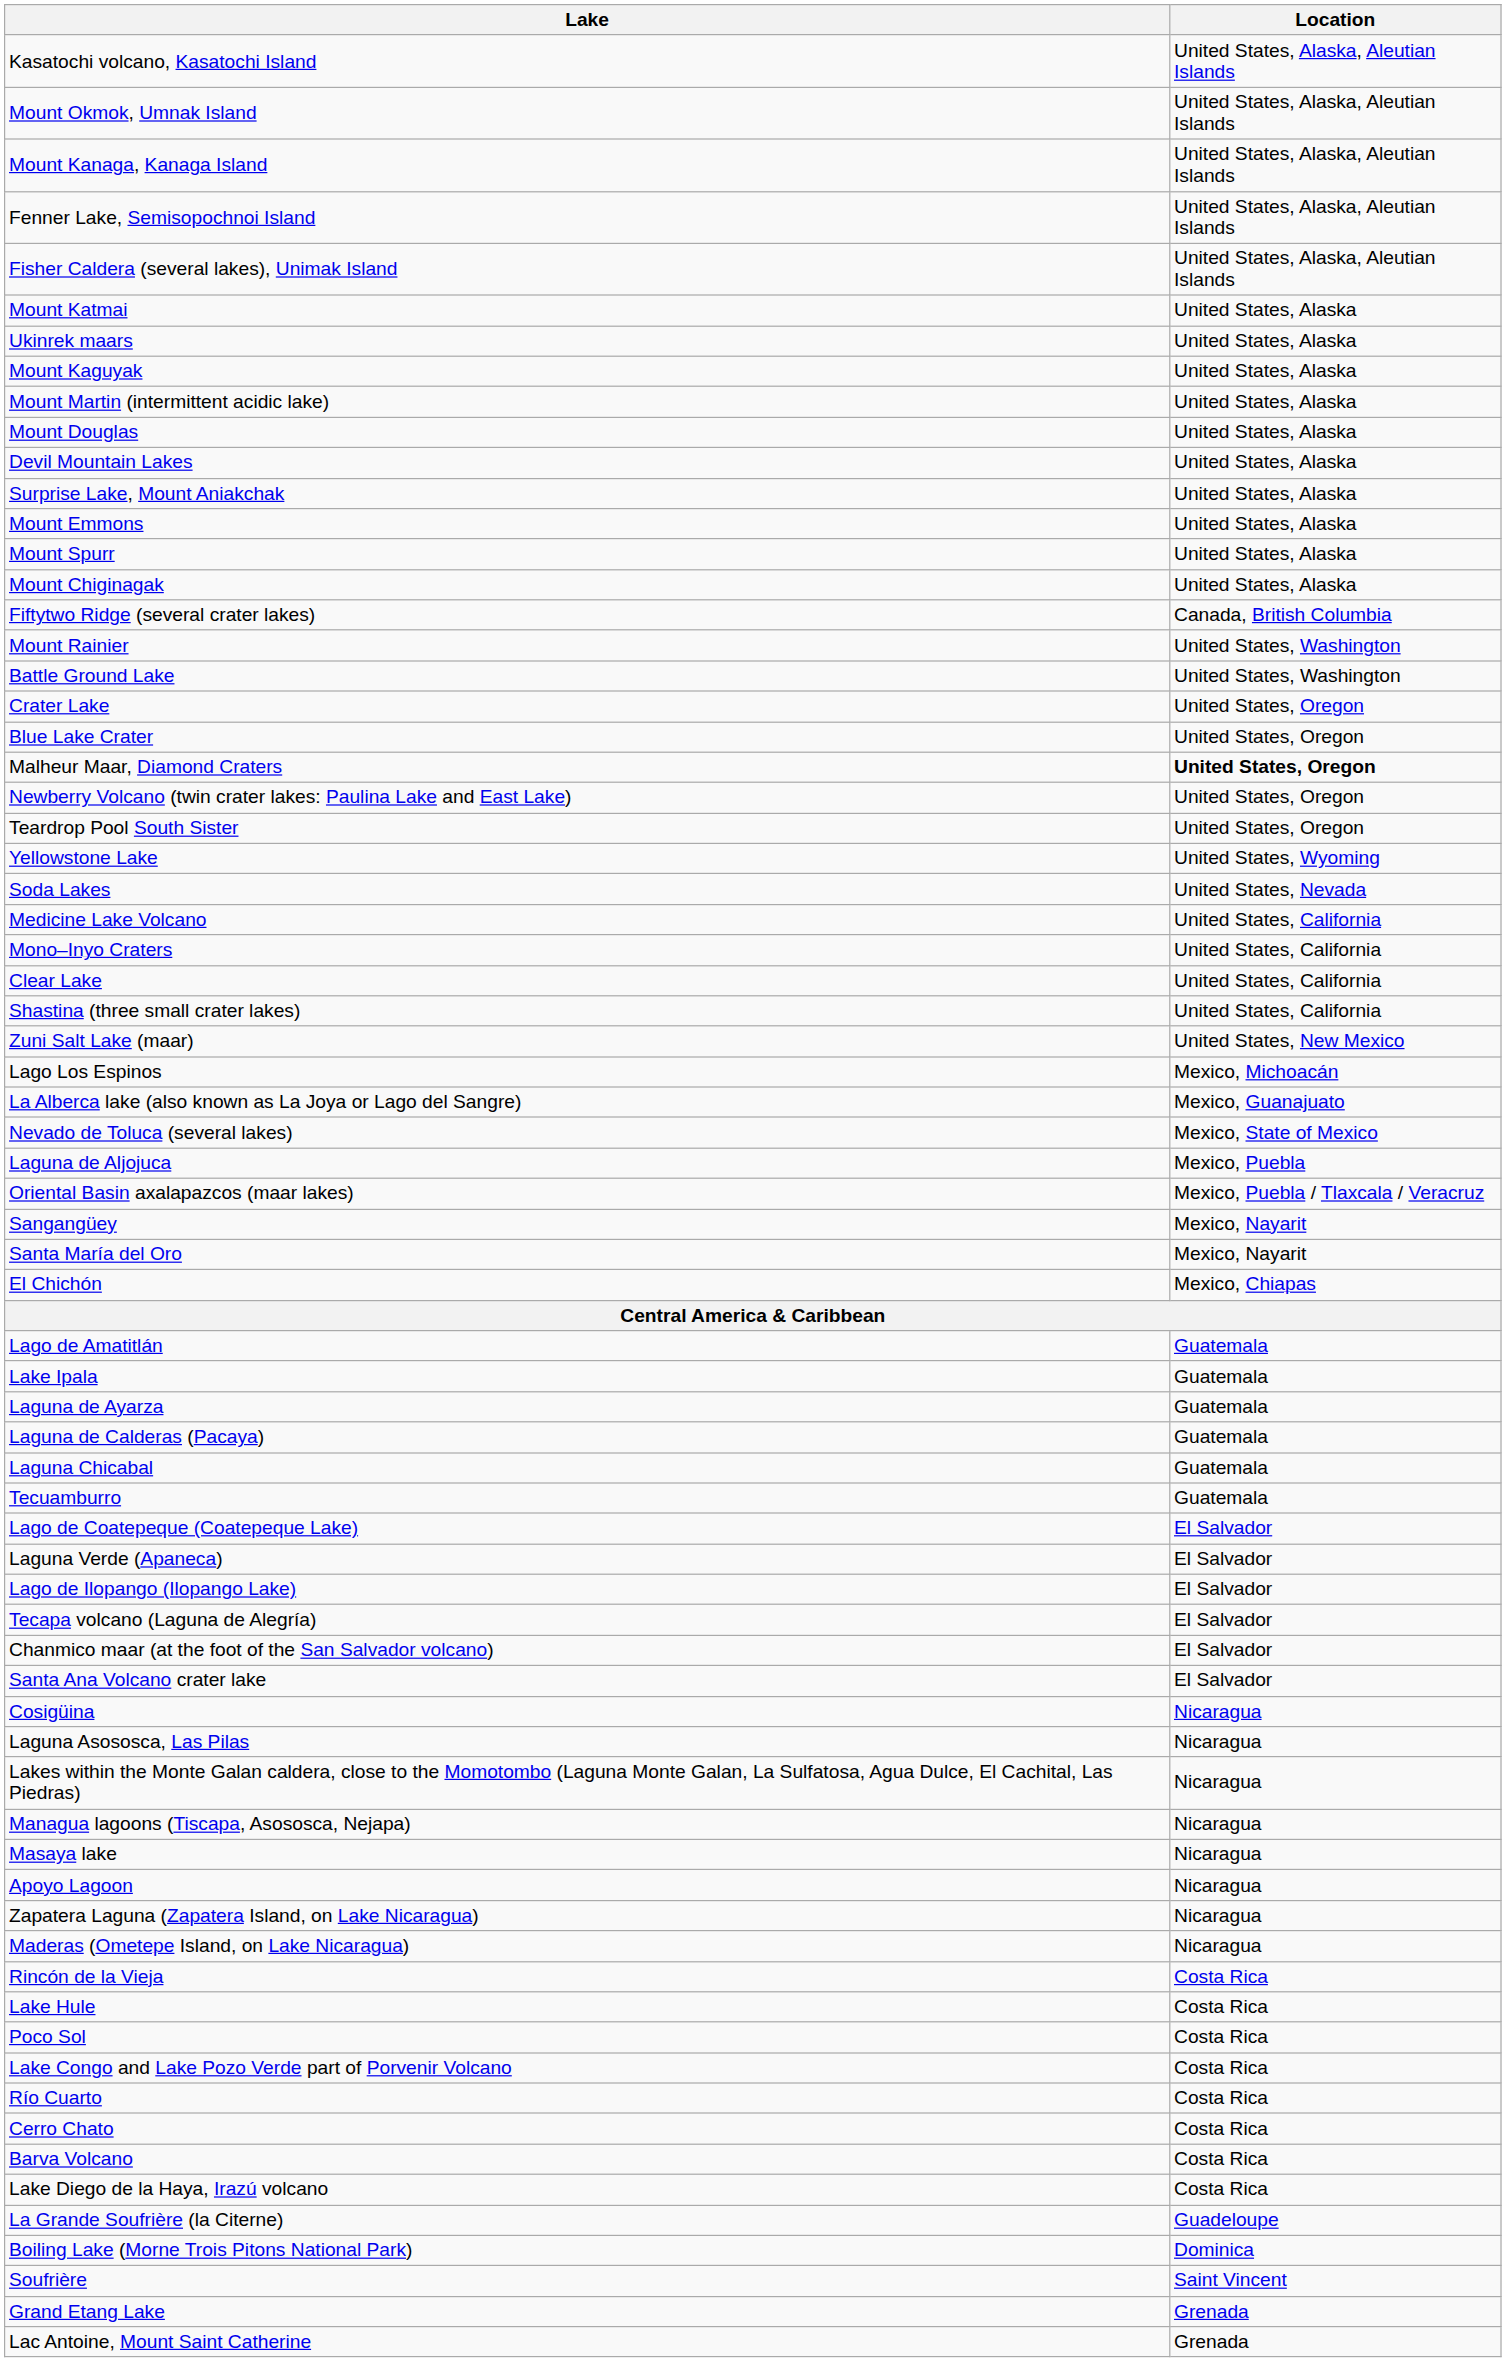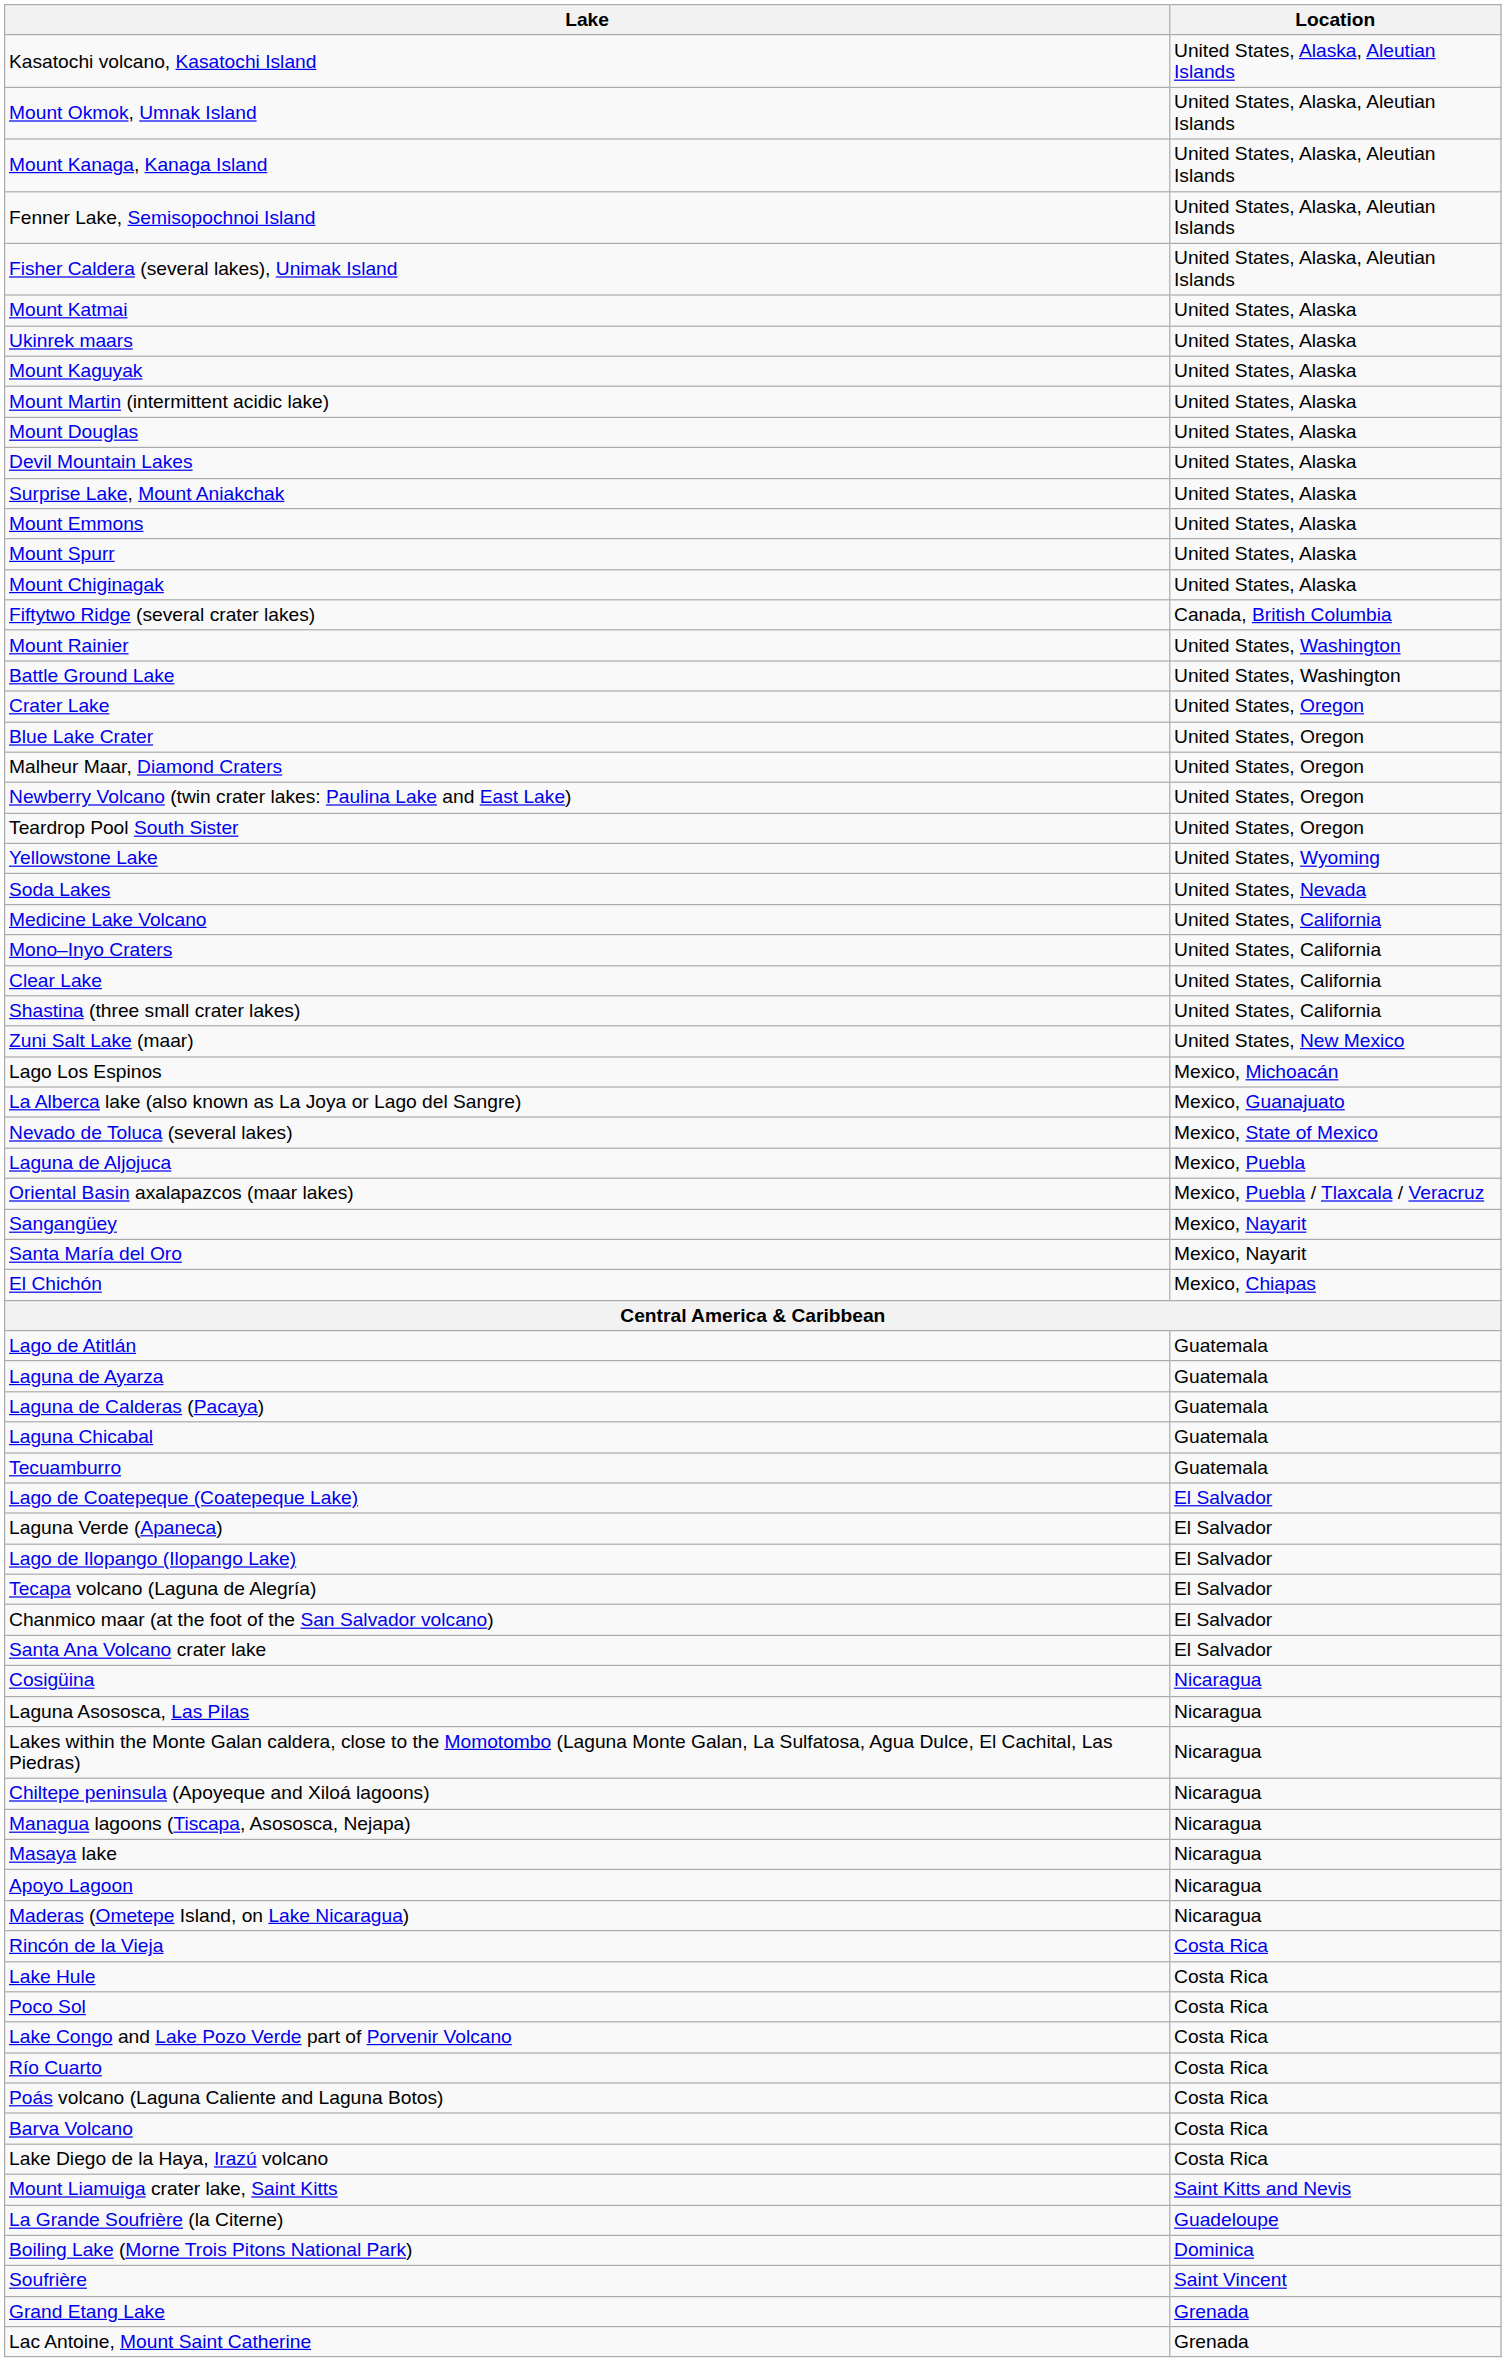Malheur Maar, Diamond Craters | Location: bold -> normal
- row: Lago de Amatitlán | Guatemala
- row: Lake Ipala | Guatemala
+ row: Lago de Atitlán | Guatemala
+ row: Chiltepe peninsula (Apoyeque and Xiloá lagoons) | Nicaragua
- row: Zapatera Laguna (Zapatera Island, on Lake Nicaragua) | Nicaragua
+ row: Poás volcano (Laguna Caliente and Laguna Botos) | Costa Rica
- row: Cerro Chato | Costa Rica
+ row: Mount Liamuiga crater lake, Saint Kitts | Saint Kitts and Nevis
